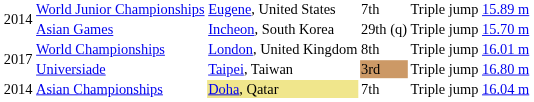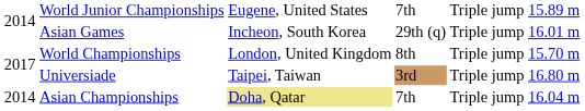Asian Games | column 6: 15.70 m -> 16.01 m
World Championships | column 6: 16.01 m -> 15.70 m
